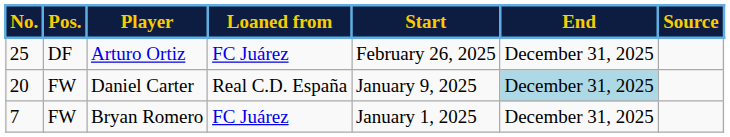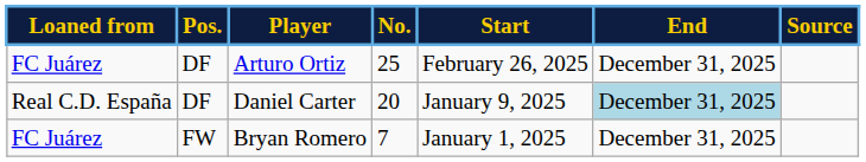columns swapped: No. <-> Loaned from
Daniel Carter | Pos.: FW -> DF
